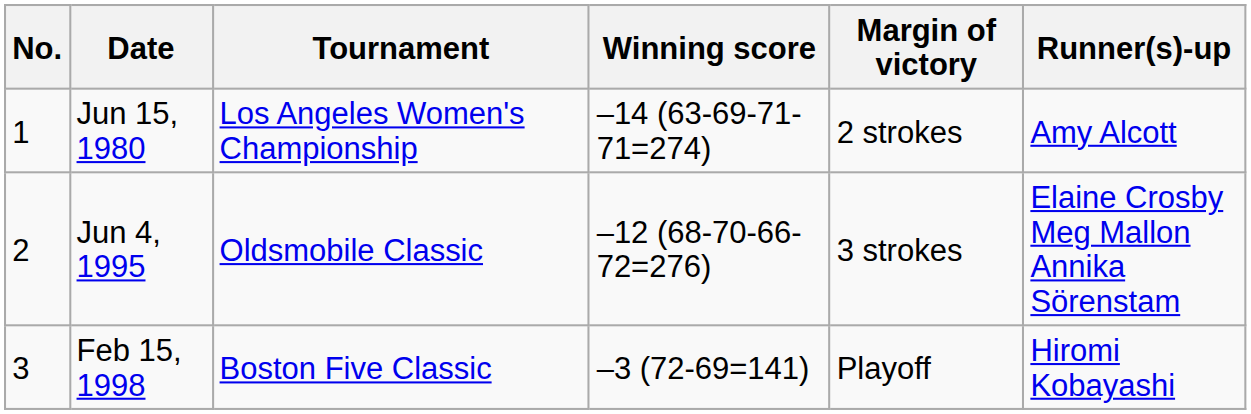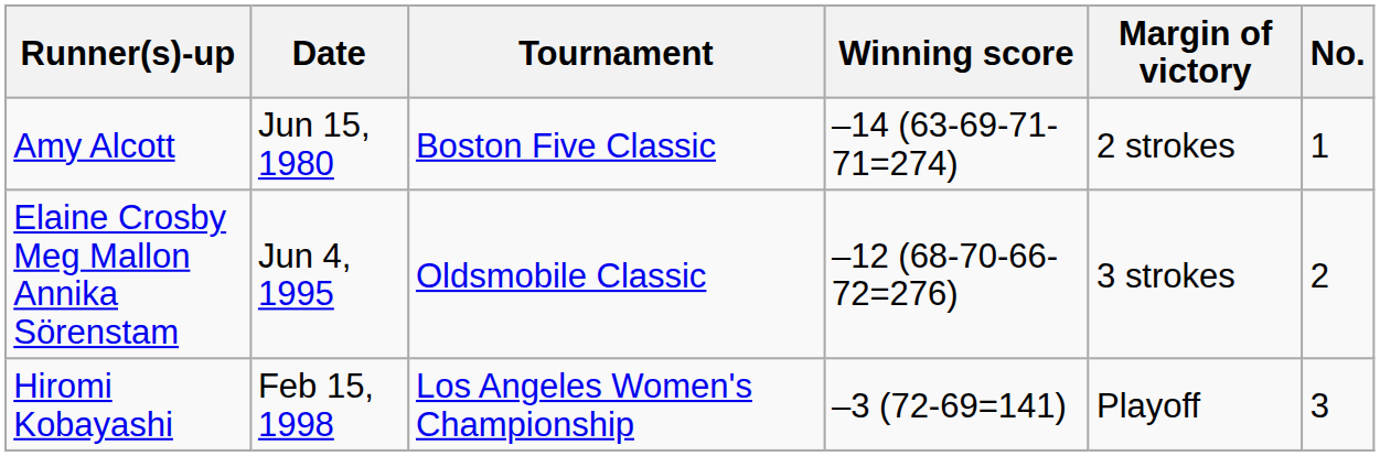columns swapped: No. <-> Runner(s)-up
Jun 15, 1980 | Tournament: Los Angeles Women's Championship -> Boston Five Classic
Feb 15, 1998 | Tournament: Boston Five Classic -> Los Angeles Women's Championship
